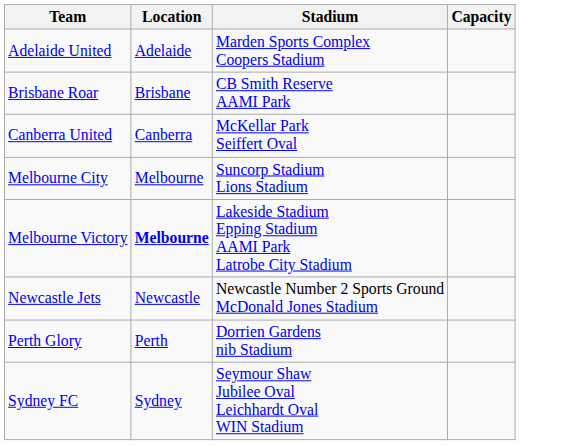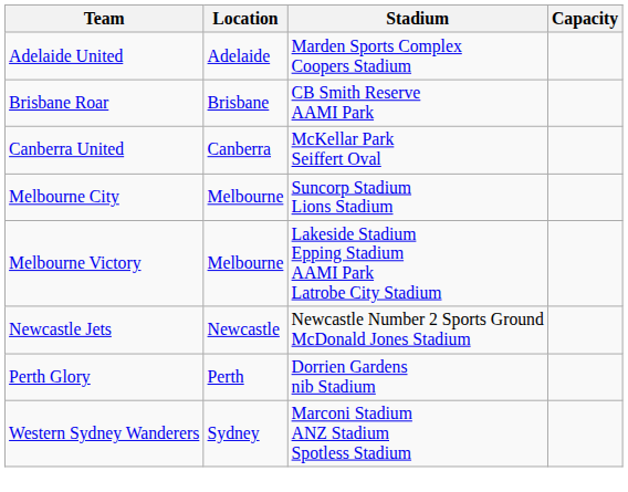Melbourne Victory | Location: bold -> normal
- row: Sydney FC | Sydney | Seymour Shaw Jubilee Oval Leichhardt Oval WIN Stadium
+ row: Western Sydney Wanderers | Sydney | Marconi Stadium ANZ Stadium Spotless Stadium
